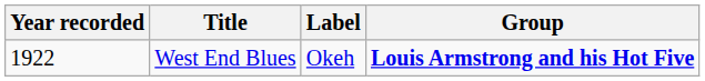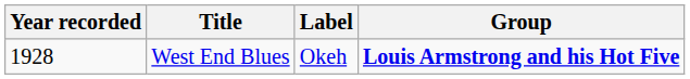West End Blues | Year recorded: 1922 -> 1928
